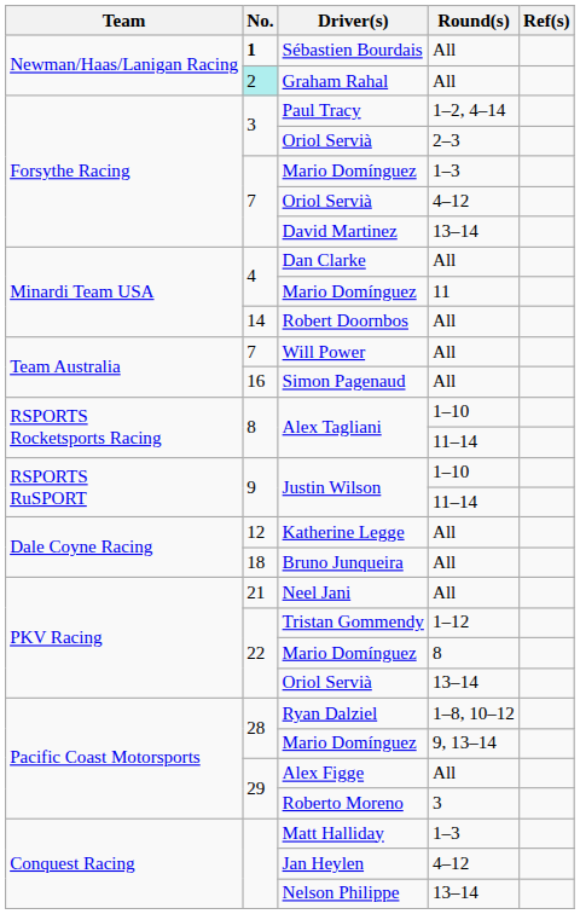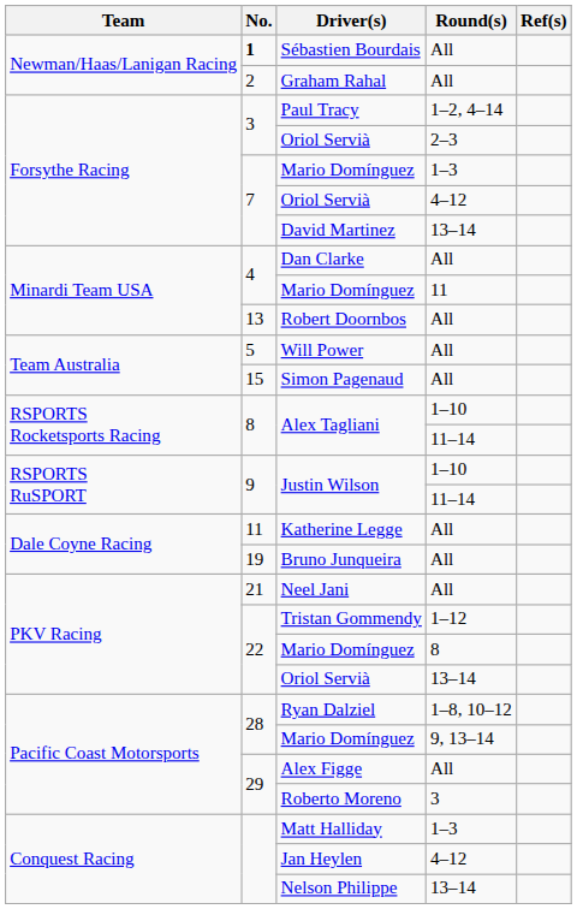Graham Rahal | No.: paleturquoise background -> no background
Robert Doornbos | No.: 14 -> 13
Will Power | No.: 7 -> 5
Simon Pagenaud | No.: 16 -> 15
Katherine Legge | No.: 12 -> 11
Bruno Junqueira | No.: 18 -> 19
